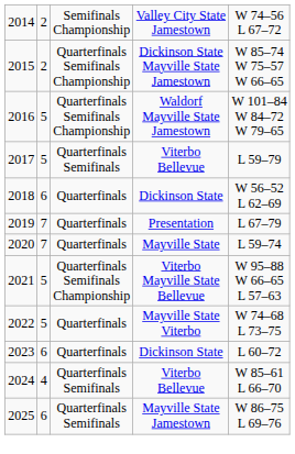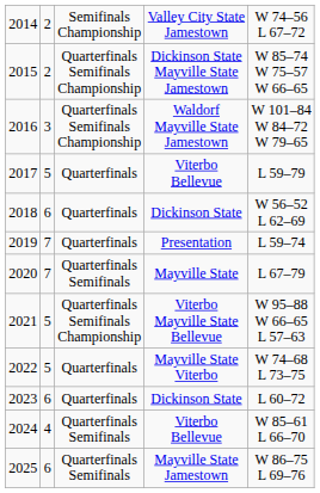2016 | column 2: 5 -> 3
2017 | column 3: Quarterfinals Semifinals -> Quarterfinals
2019 | column 5: L 67–79 -> L 59–74
2020 | column 3: Quarterfinals -> Quarterfinals Semifinals
2020 | column 5: L 59–74 -> L 67–79
